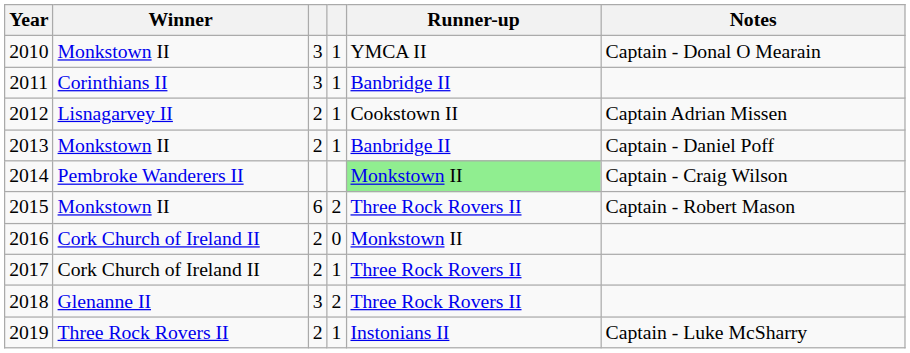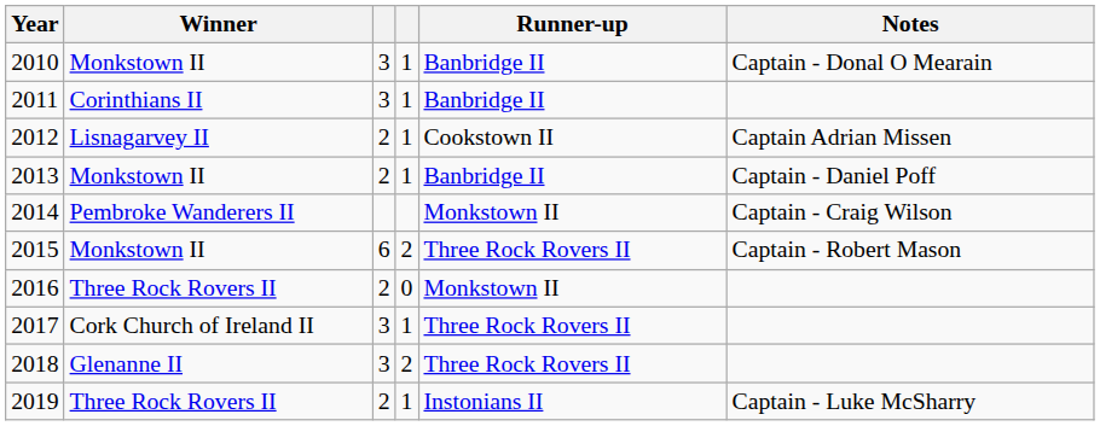2010 | Runner-up: YMCA II -> Banbridge II
2014 | Runner-up: lightgreen background -> no background
2016 | Winner: Cork Church of Ireland II -> Three Rock Rovers II
2017 | column 3: 2 -> 3
